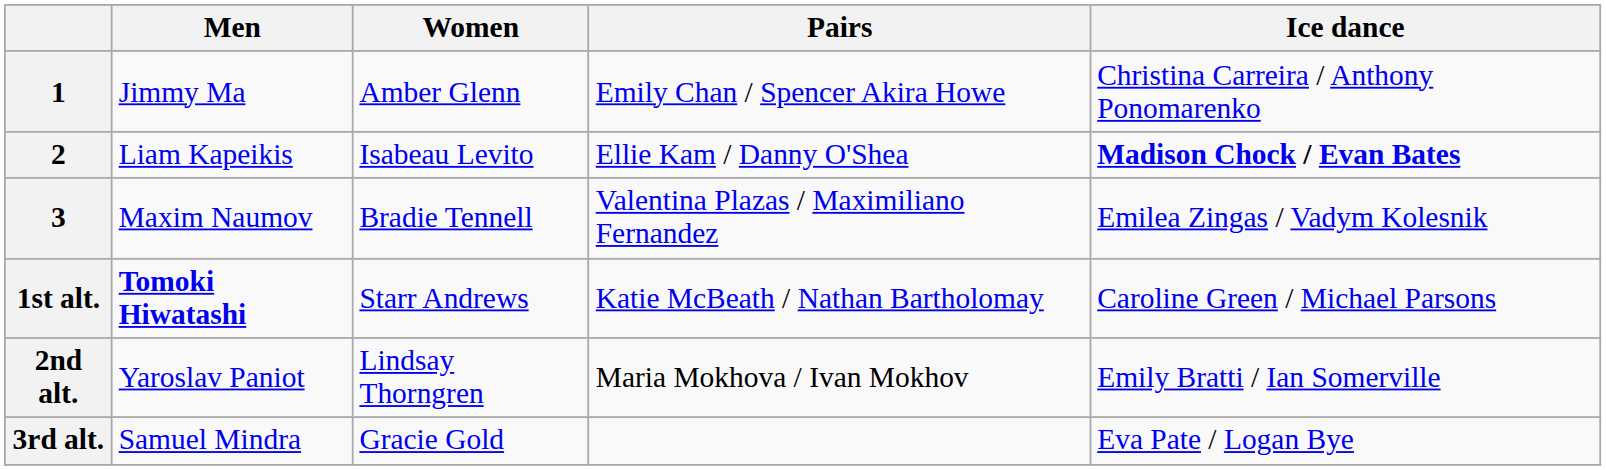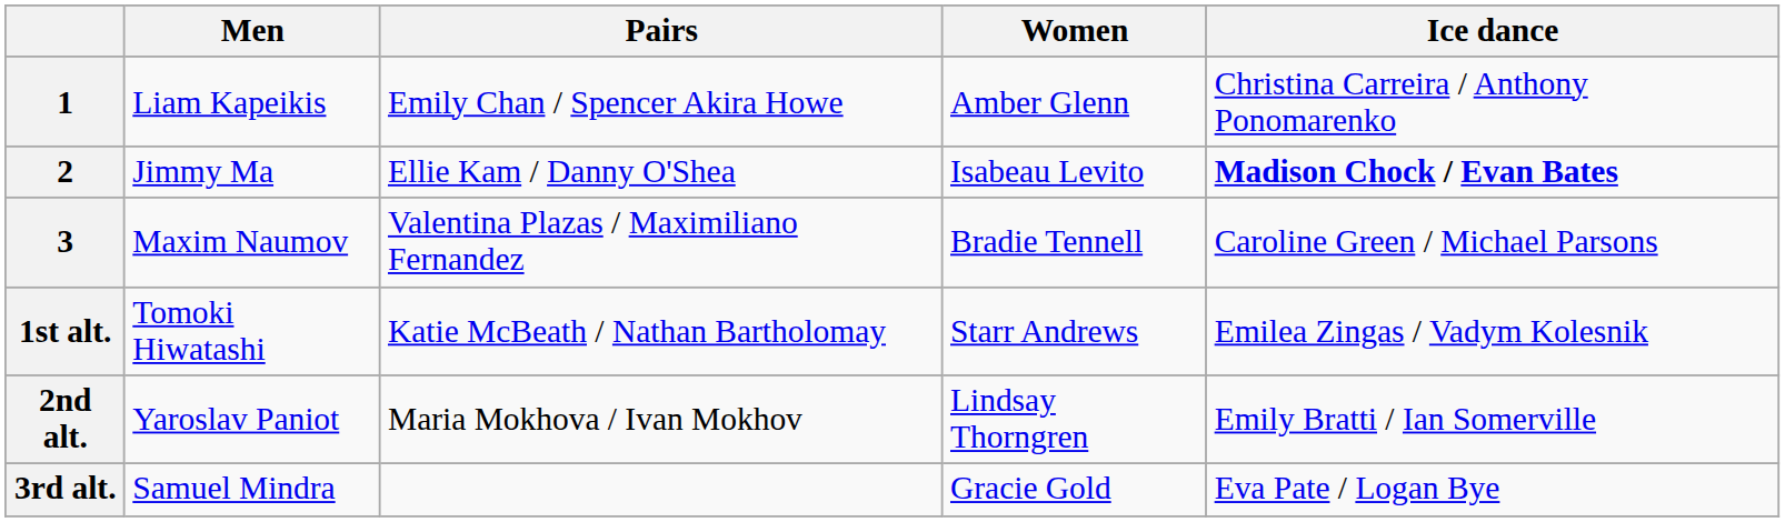columns swapped: Women <-> Pairs
1 | Men: Jimmy Ma -> Liam Kapeikis
2 | Men: Liam Kapeikis -> Jimmy Ma
3 | Ice dance: Emilea Zingas / Vadym Kolesnik -> Caroline Green / Michael Parsons
1st alt. | Men: bold -> normal
1st alt. | Ice dance: Caroline Green / Michael Parsons -> Emilea Zingas / Vadym Kolesnik
